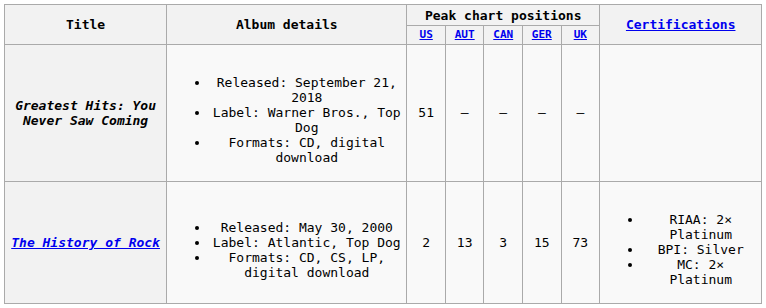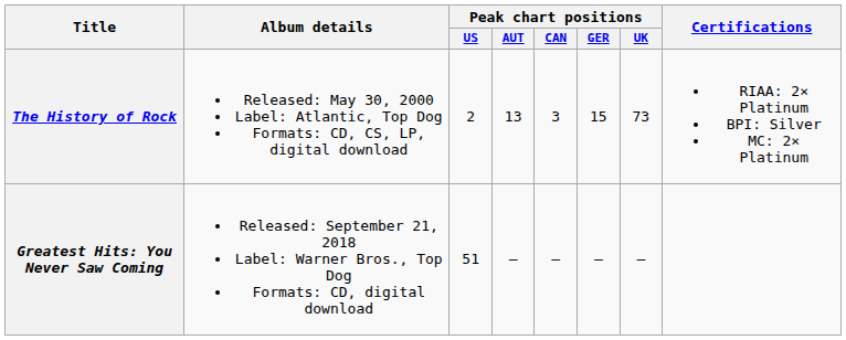rows swapped: The History of Rock <-> Greatest Hits: You Never Saw Coming
